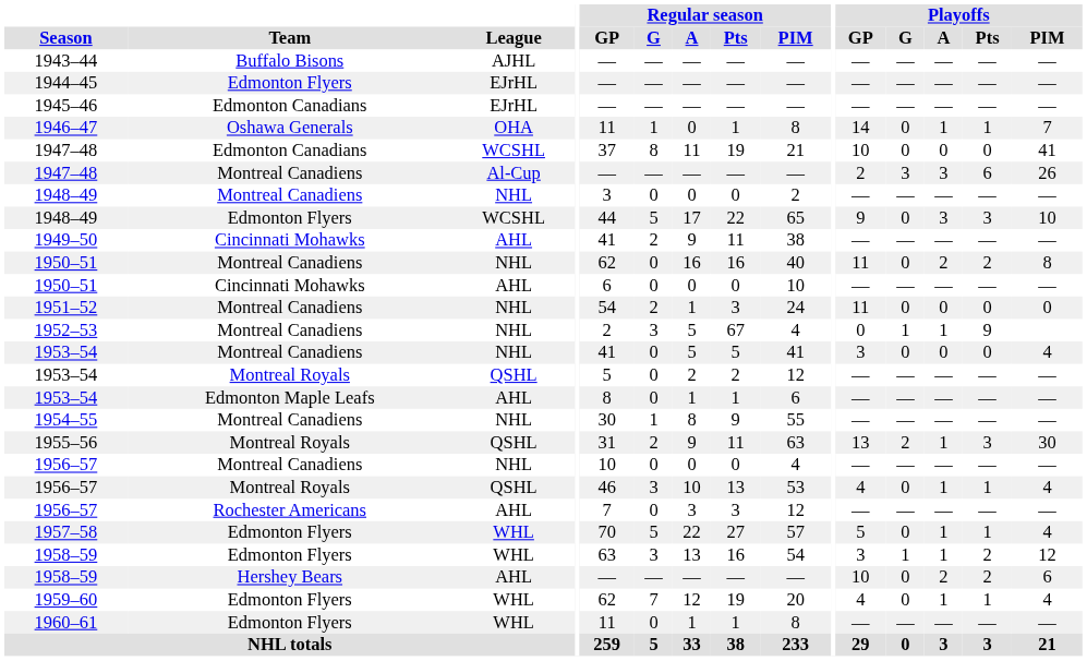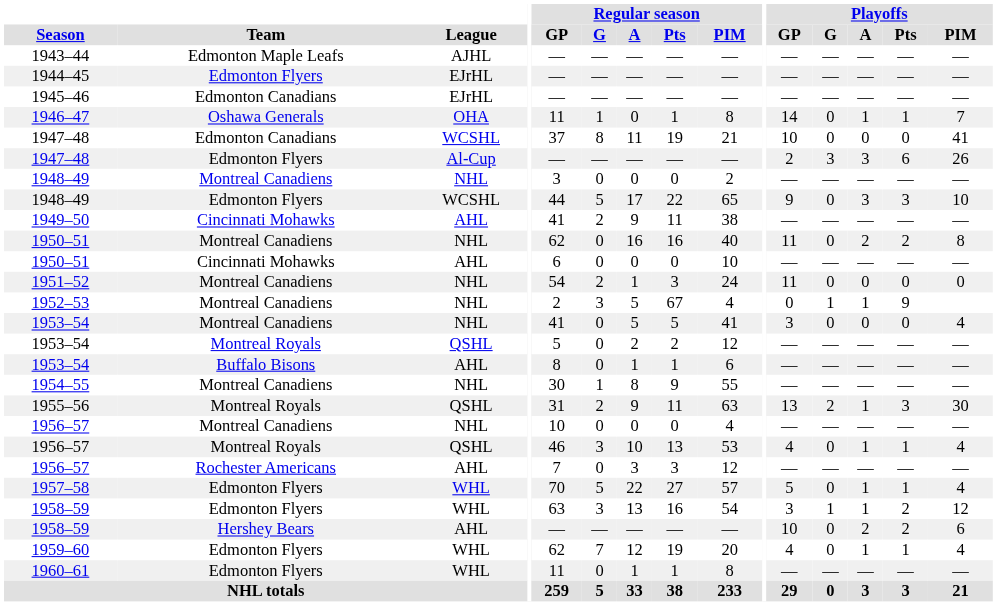1943–44 | Team: Buffalo Bisons -> Edmonton Maple Leafs
1947–48 / Al-Cup | Team: Montreal Canadiens -> Edmonton Flyers
1953–54 / AHL | Team: Edmonton Maple Leafs -> Buffalo Bisons
